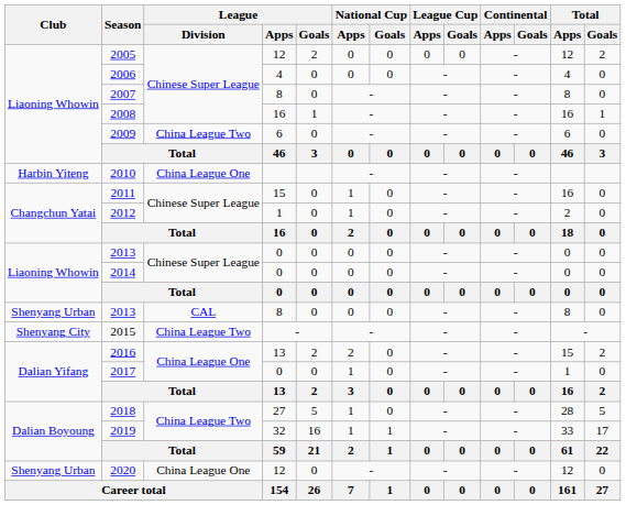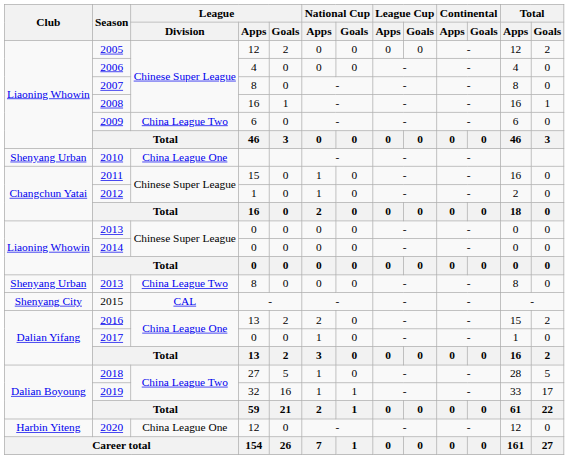2010 | Club: Harbin Yiteng -> Shenyang Urban
2013 / 8 | League / Division: CAL -> China League Two
2015 | League / Division: China League Two -> CAL
2020 | Club: Shenyang Urban -> Harbin Yiteng
